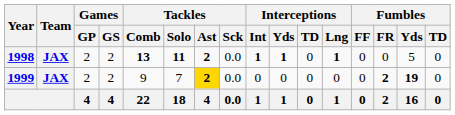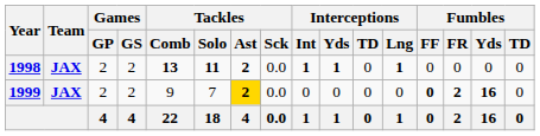1998 | Fumbles / Yds: 5 -> 0
1999 | Fumbles / FF: normal -> bold
1999 | Fumbles / Yds: 19 -> 16
